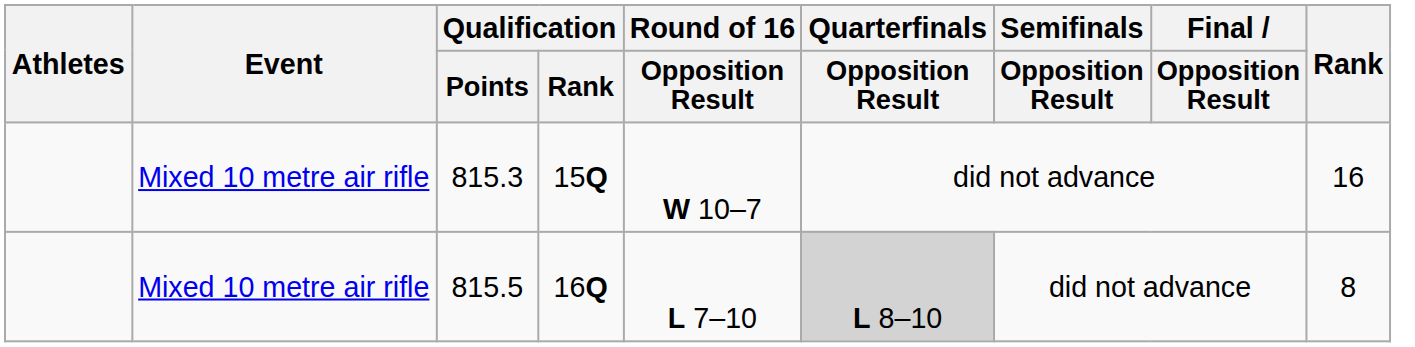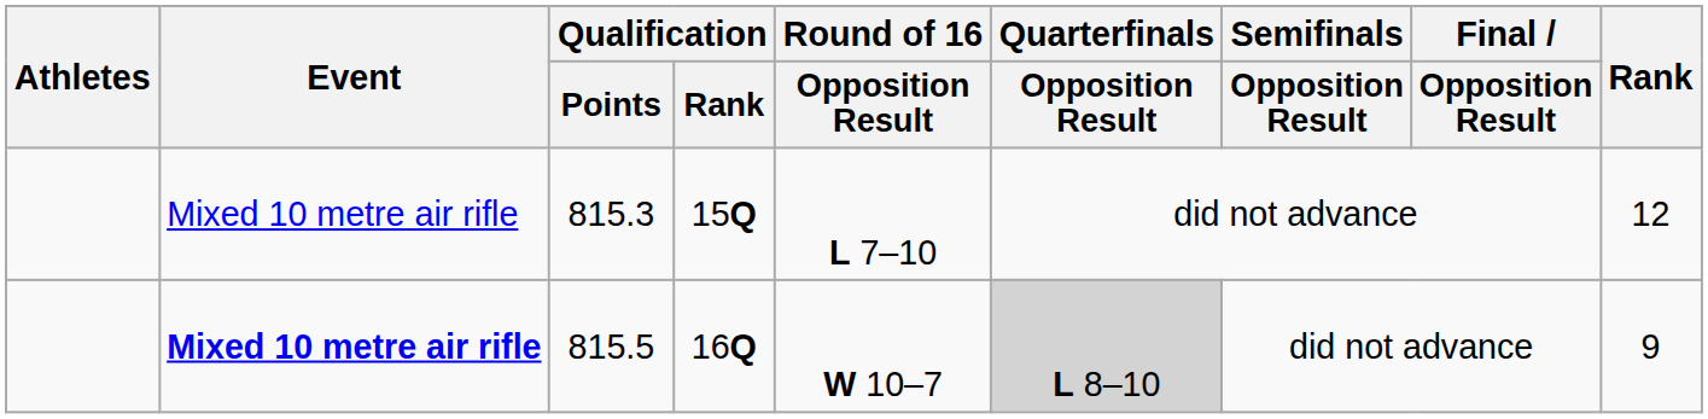815.3 | Round of 16 / Opposition Result: W 10–7 -> L 7–10
815.3 | Rank: 16 -> 12
815.5 | Event: normal -> bold
815.5 | Round of 16 / Opposition Result: L 7–10 -> W 10–7
815.5 | Rank: 8 -> 9
